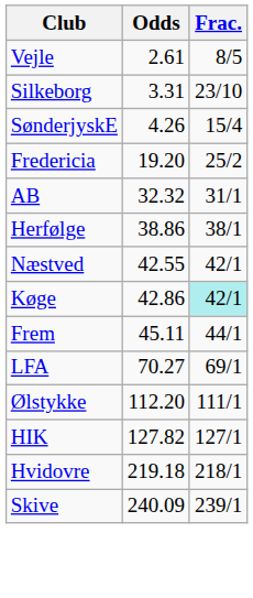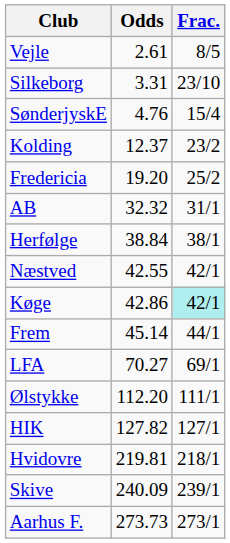SønderjyskE | Odds: 4.26 -> 4.76
+ row: Kolding | 12.37 | 23/2
Herfølge | Odds: 38.86 -> 38.84
Frem | Odds: 45.11 -> 45.14
Hvidovre | Odds: 219.18 -> 219.81
+ row: Aarhus F. | 273.73 | 273/1
